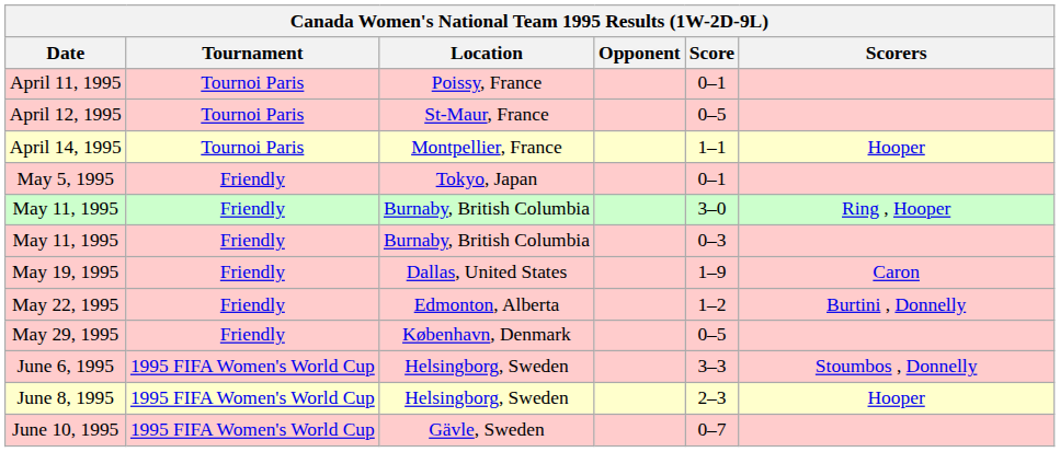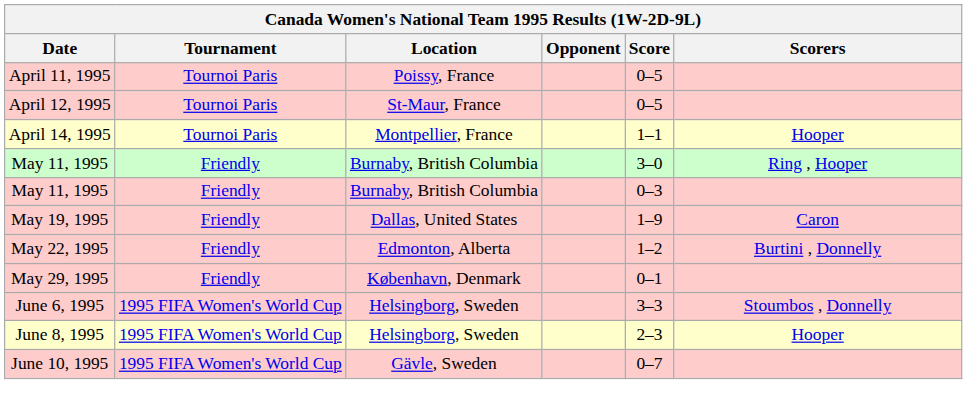April 11, 1995 | Score: 0–1 -> 0–5
- row: May 5, 1995 | Friendly | Tokyo, Japan | 0–1
May 29, 1995 | Score: 0–5 -> 0–1
